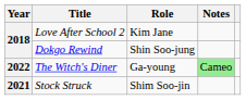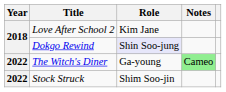Dokgo Rewind | Role: no background -> lavender background
Stock Struck | Year: 2021 -> 2022
